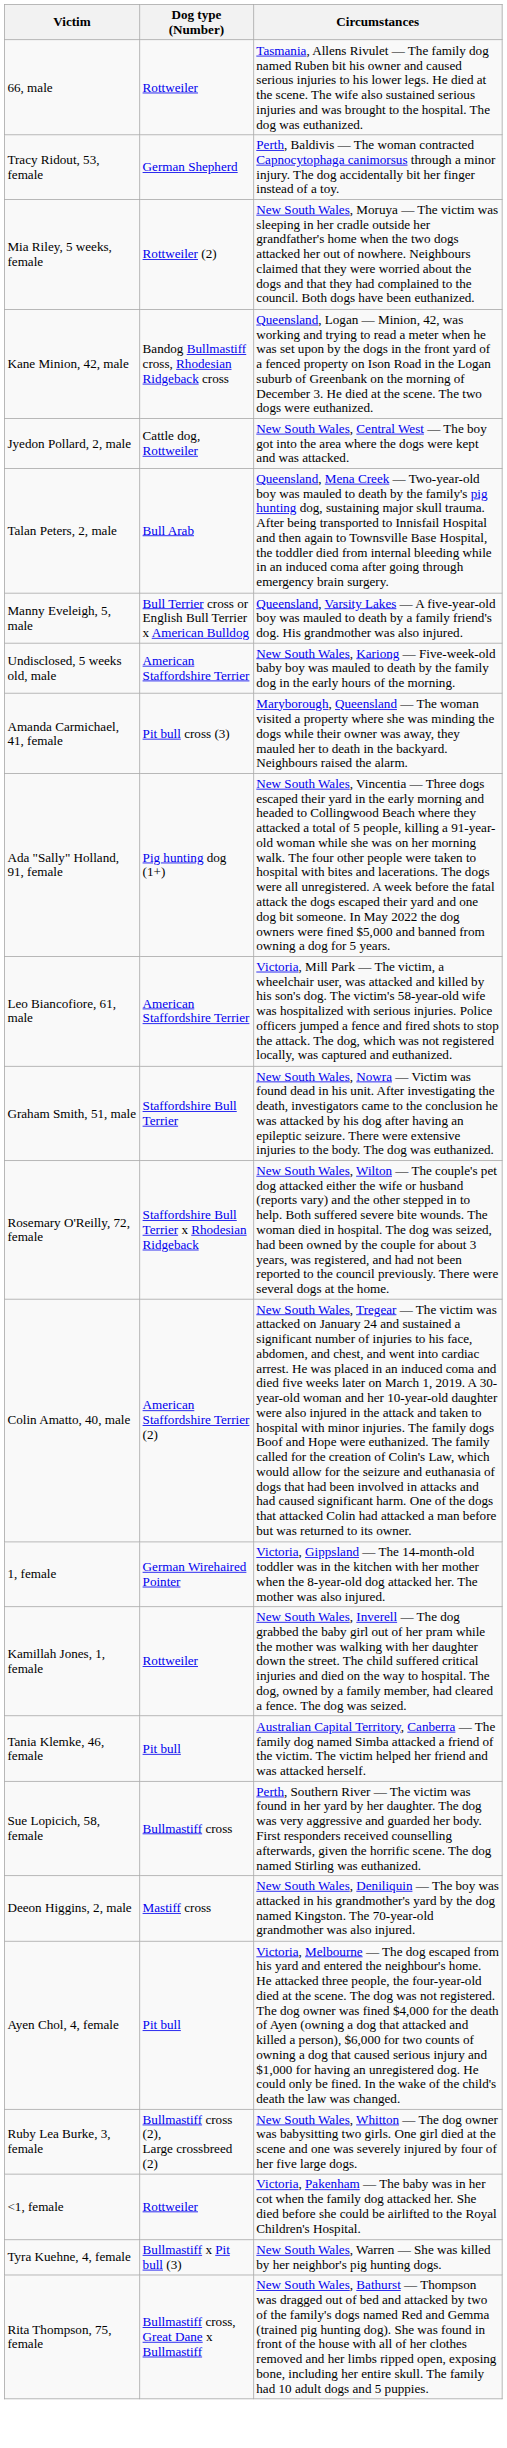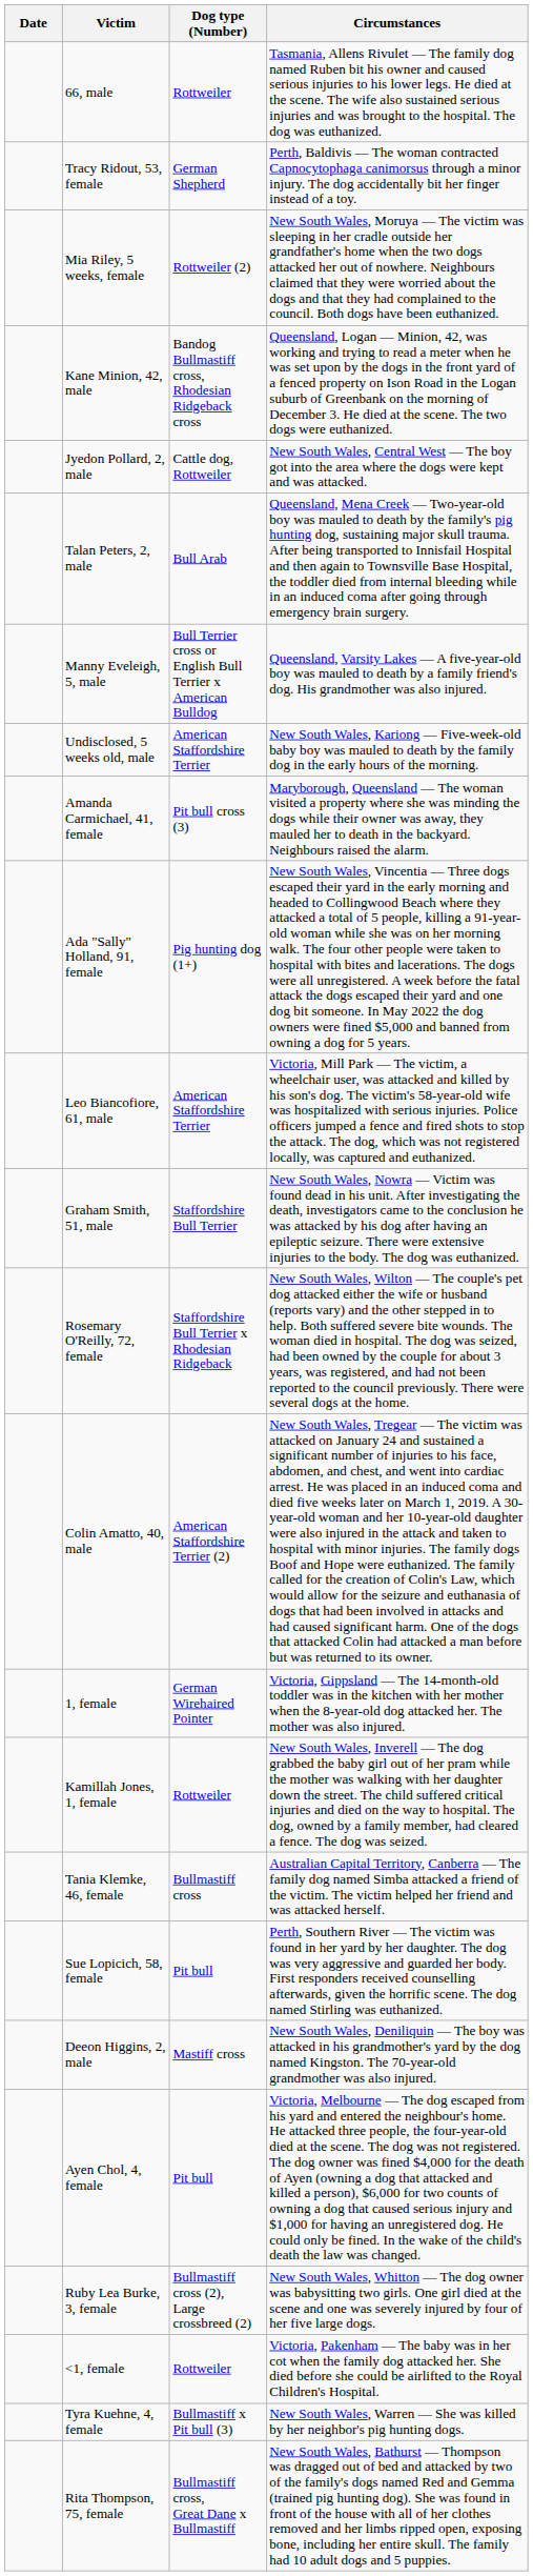+ column: Date
Tania Klemke, 46, female | Dog type (Number): Pit bull -> Bullmastiff cross
Sue Lopicich, 58, female | Dog type (Number): Bullmastiff cross -> Pit bull
